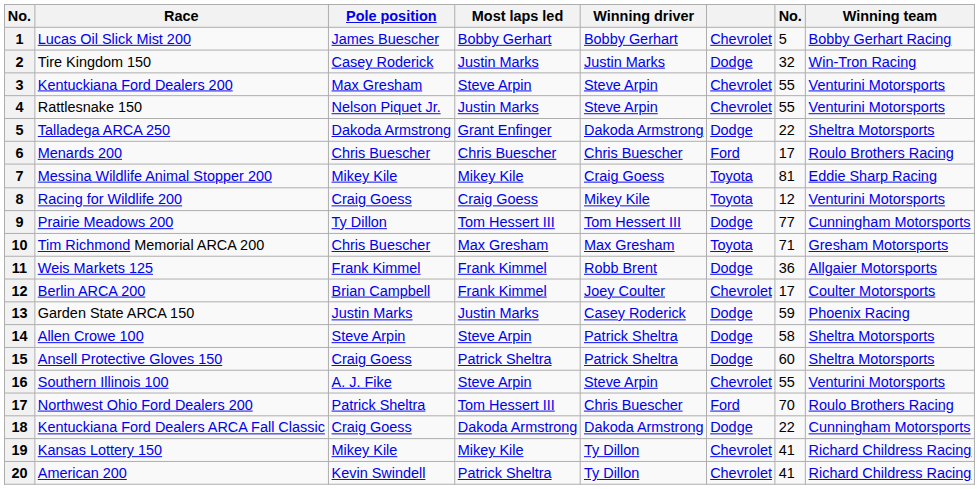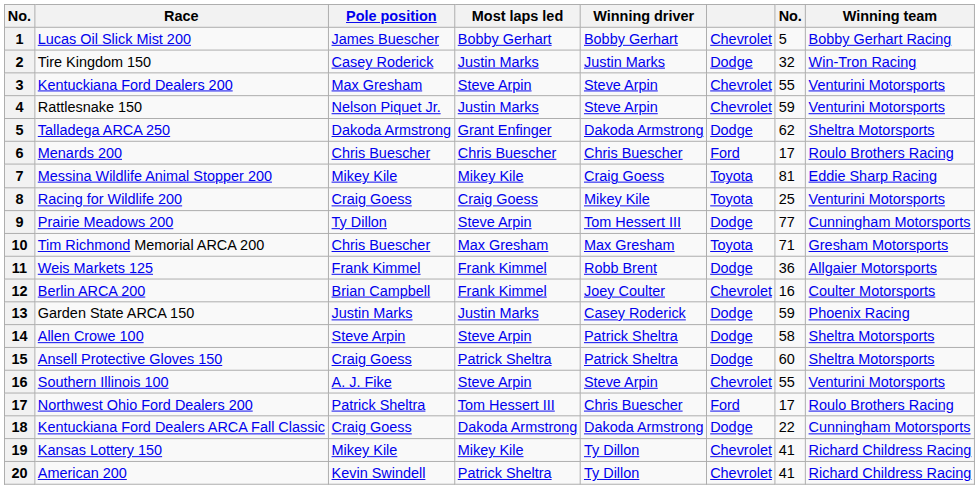Rattlesnake 150 | column 7: 55 -> 59
Talladega ARCA 250 | column 7: 22 -> 62
Racing for Wildlife 200 | column 7: 12 -> 25
Prairie Meadows 200 | Most laps led: Tom Hessert III -> Steve Arpin
Berlin ARCA 200 | column 7: 17 -> 16
Northwest Ohio Ford Dealers 200 | column 7: 70 -> 17
